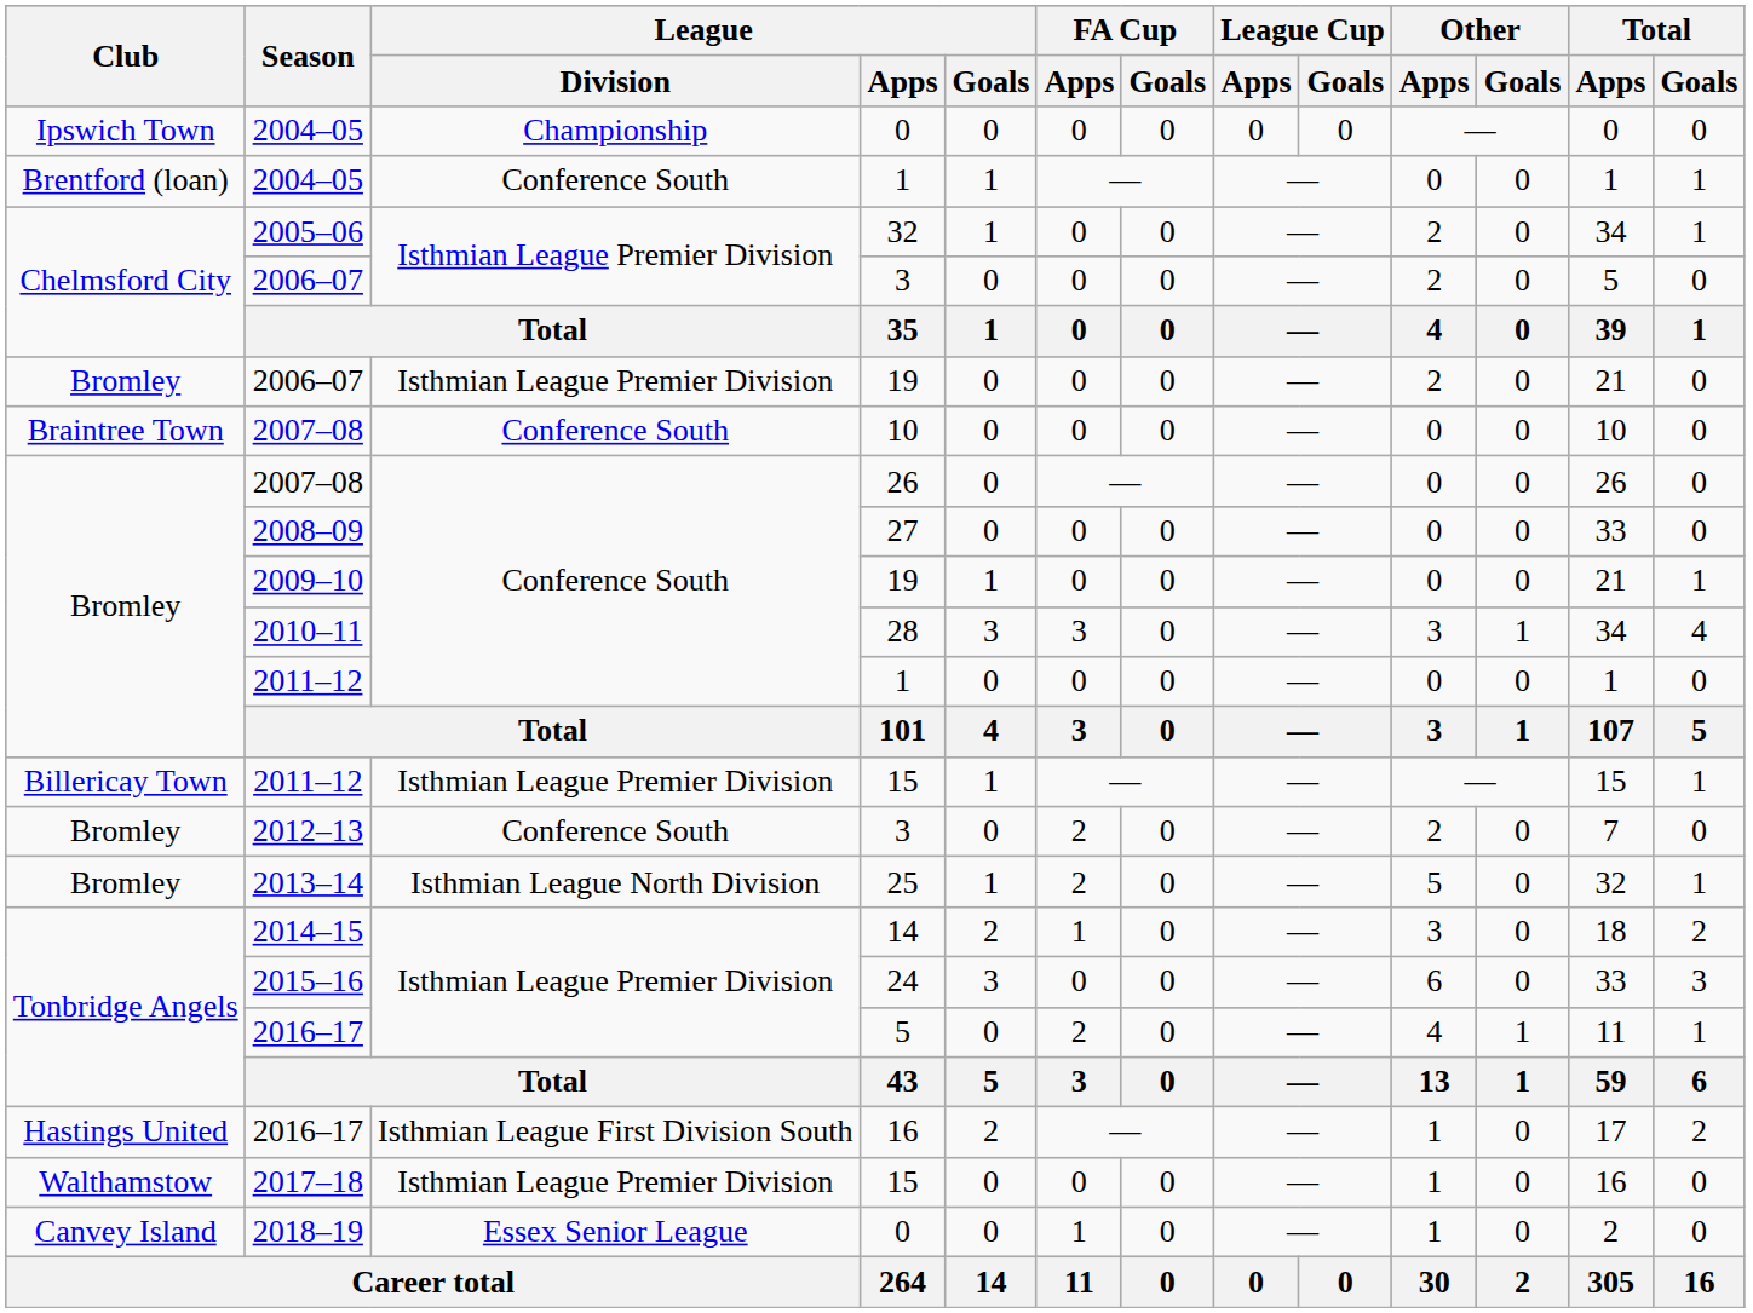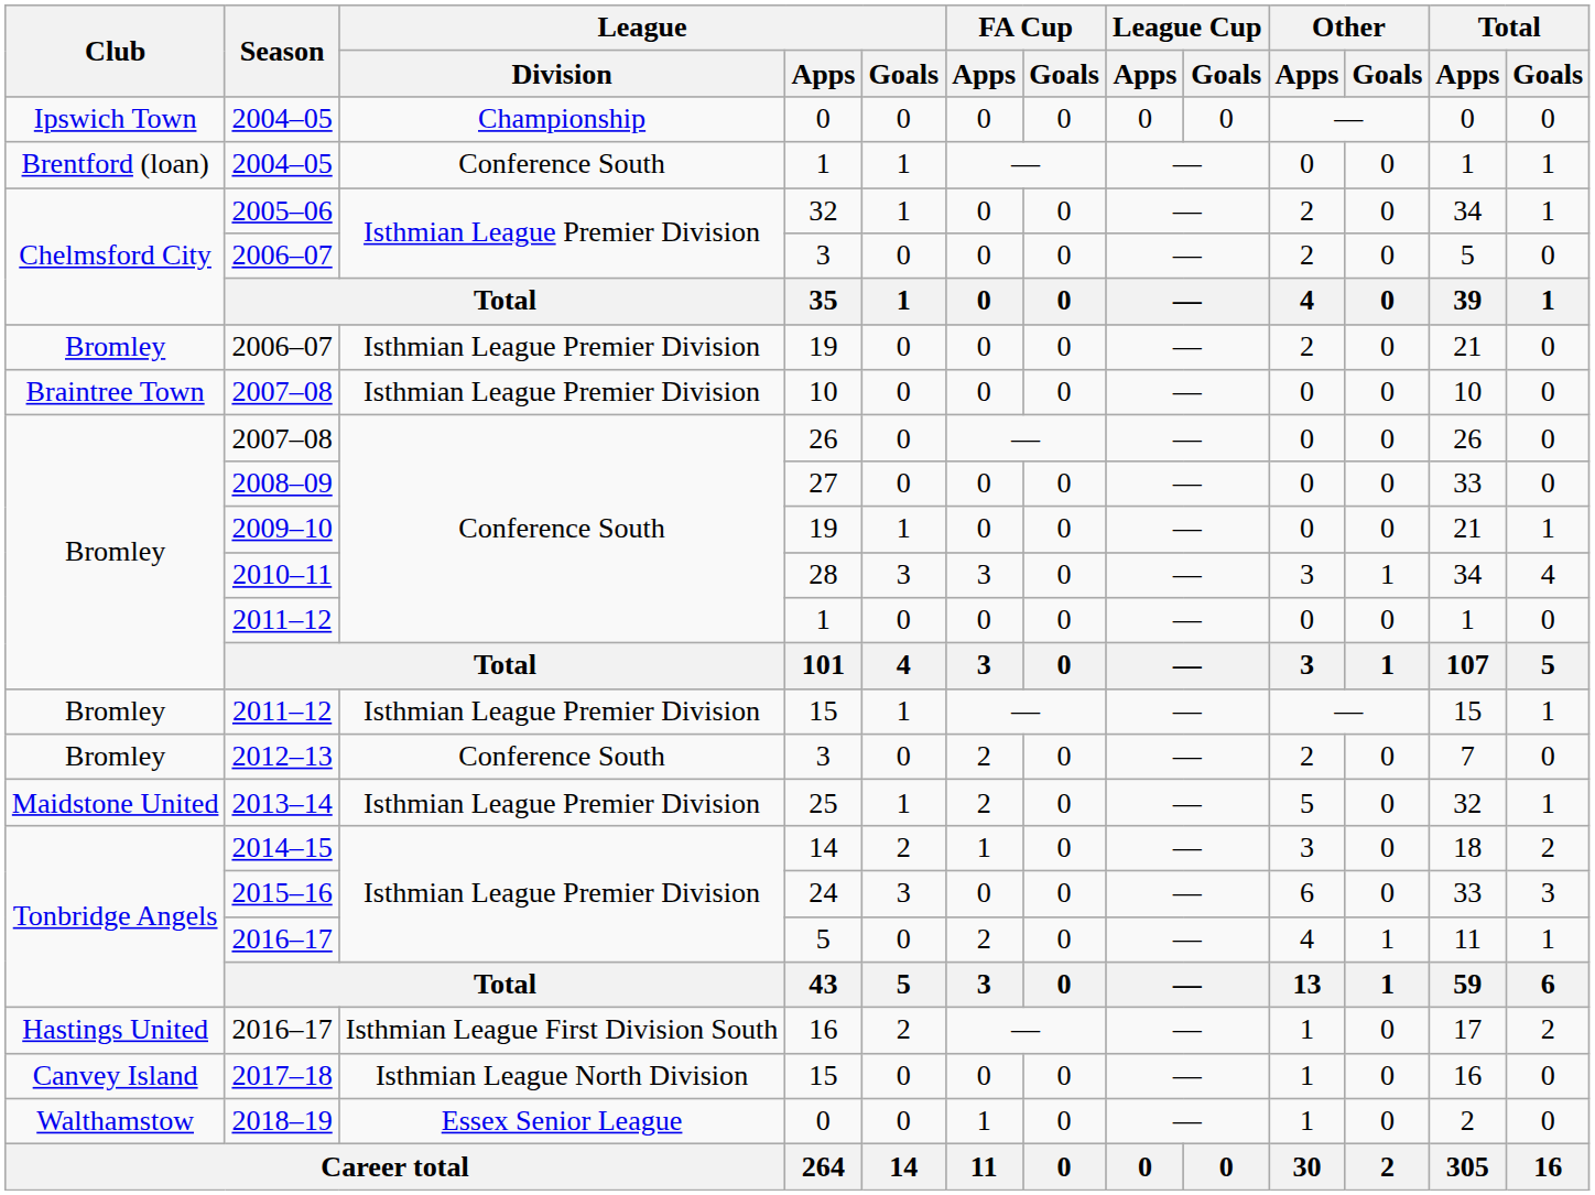2007–08 / 10 | League / Division: Conference South -> Isthmian League Premier Division
2011–12 / 15 | Club: Billericay Town -> Bromley
2013–14 | Club: Bromley -> Maidstone United
2013–14 | League / Division: Isthmian League North Division -> Isthmian League Premier Division
2017–18 | Club: Walthamstow -> Canvey Island
2017–18 | League / Division: Isthmian League Premier Division -> Isthmian League North Division
2018–19 | Club: Canvey Island -> Walthamstow
